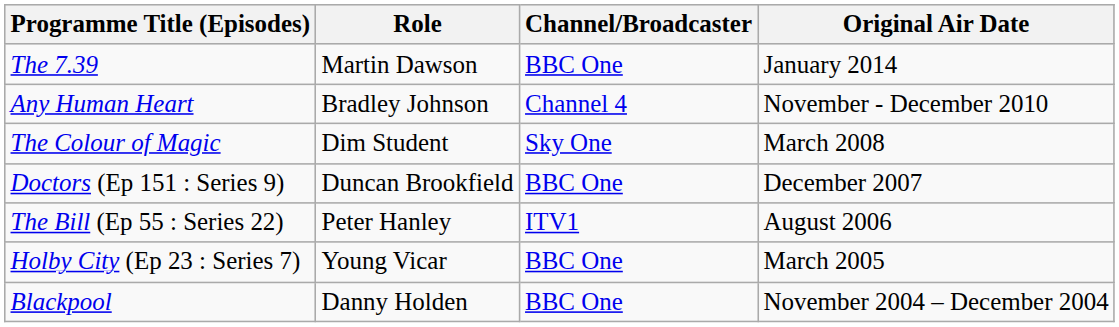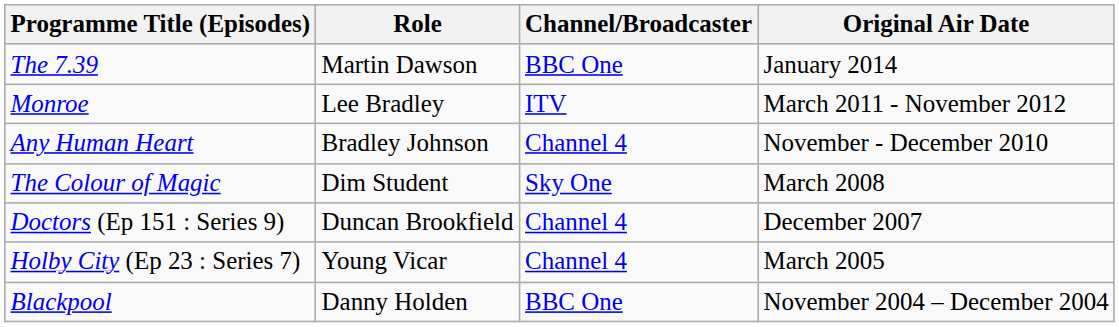+ row: Monroe | Lee Bradley | ITV | March 2011 - November 2012
Doctors (Ep 151 : Series 9) | Channel/Broadcaster: BBC One -> Channel 4
- row: The Bill (Ep 55 : Series 22) | Peter Hanley | ITV1 | August 2006
Holby City (Ep 23 : Series 7) | Channel/Broadcaster: BBC One -> Channel 4
